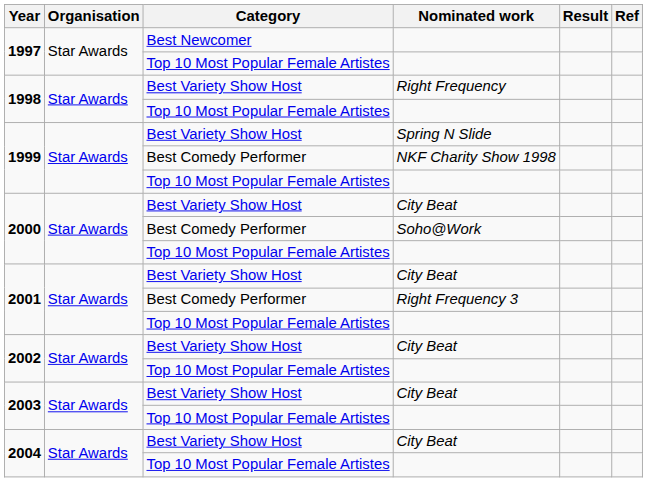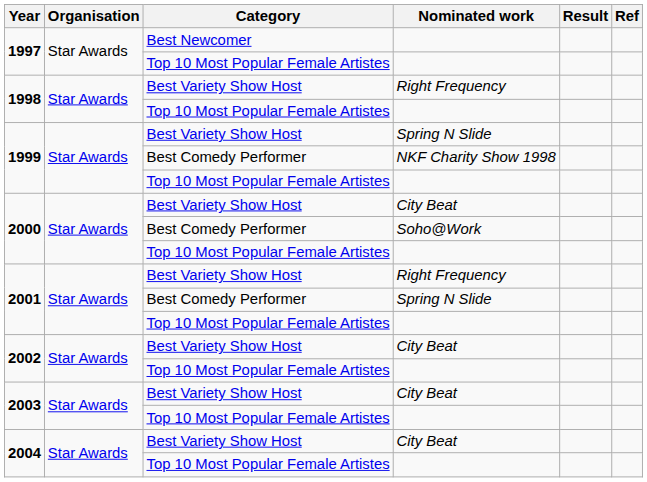2001 / Best Variety Show Host | Nominated work: City Beat -> Right Frequency
2001 / Best Comedy Performer | Nominated work: Right Frequency 3 -> Spring N Slide
